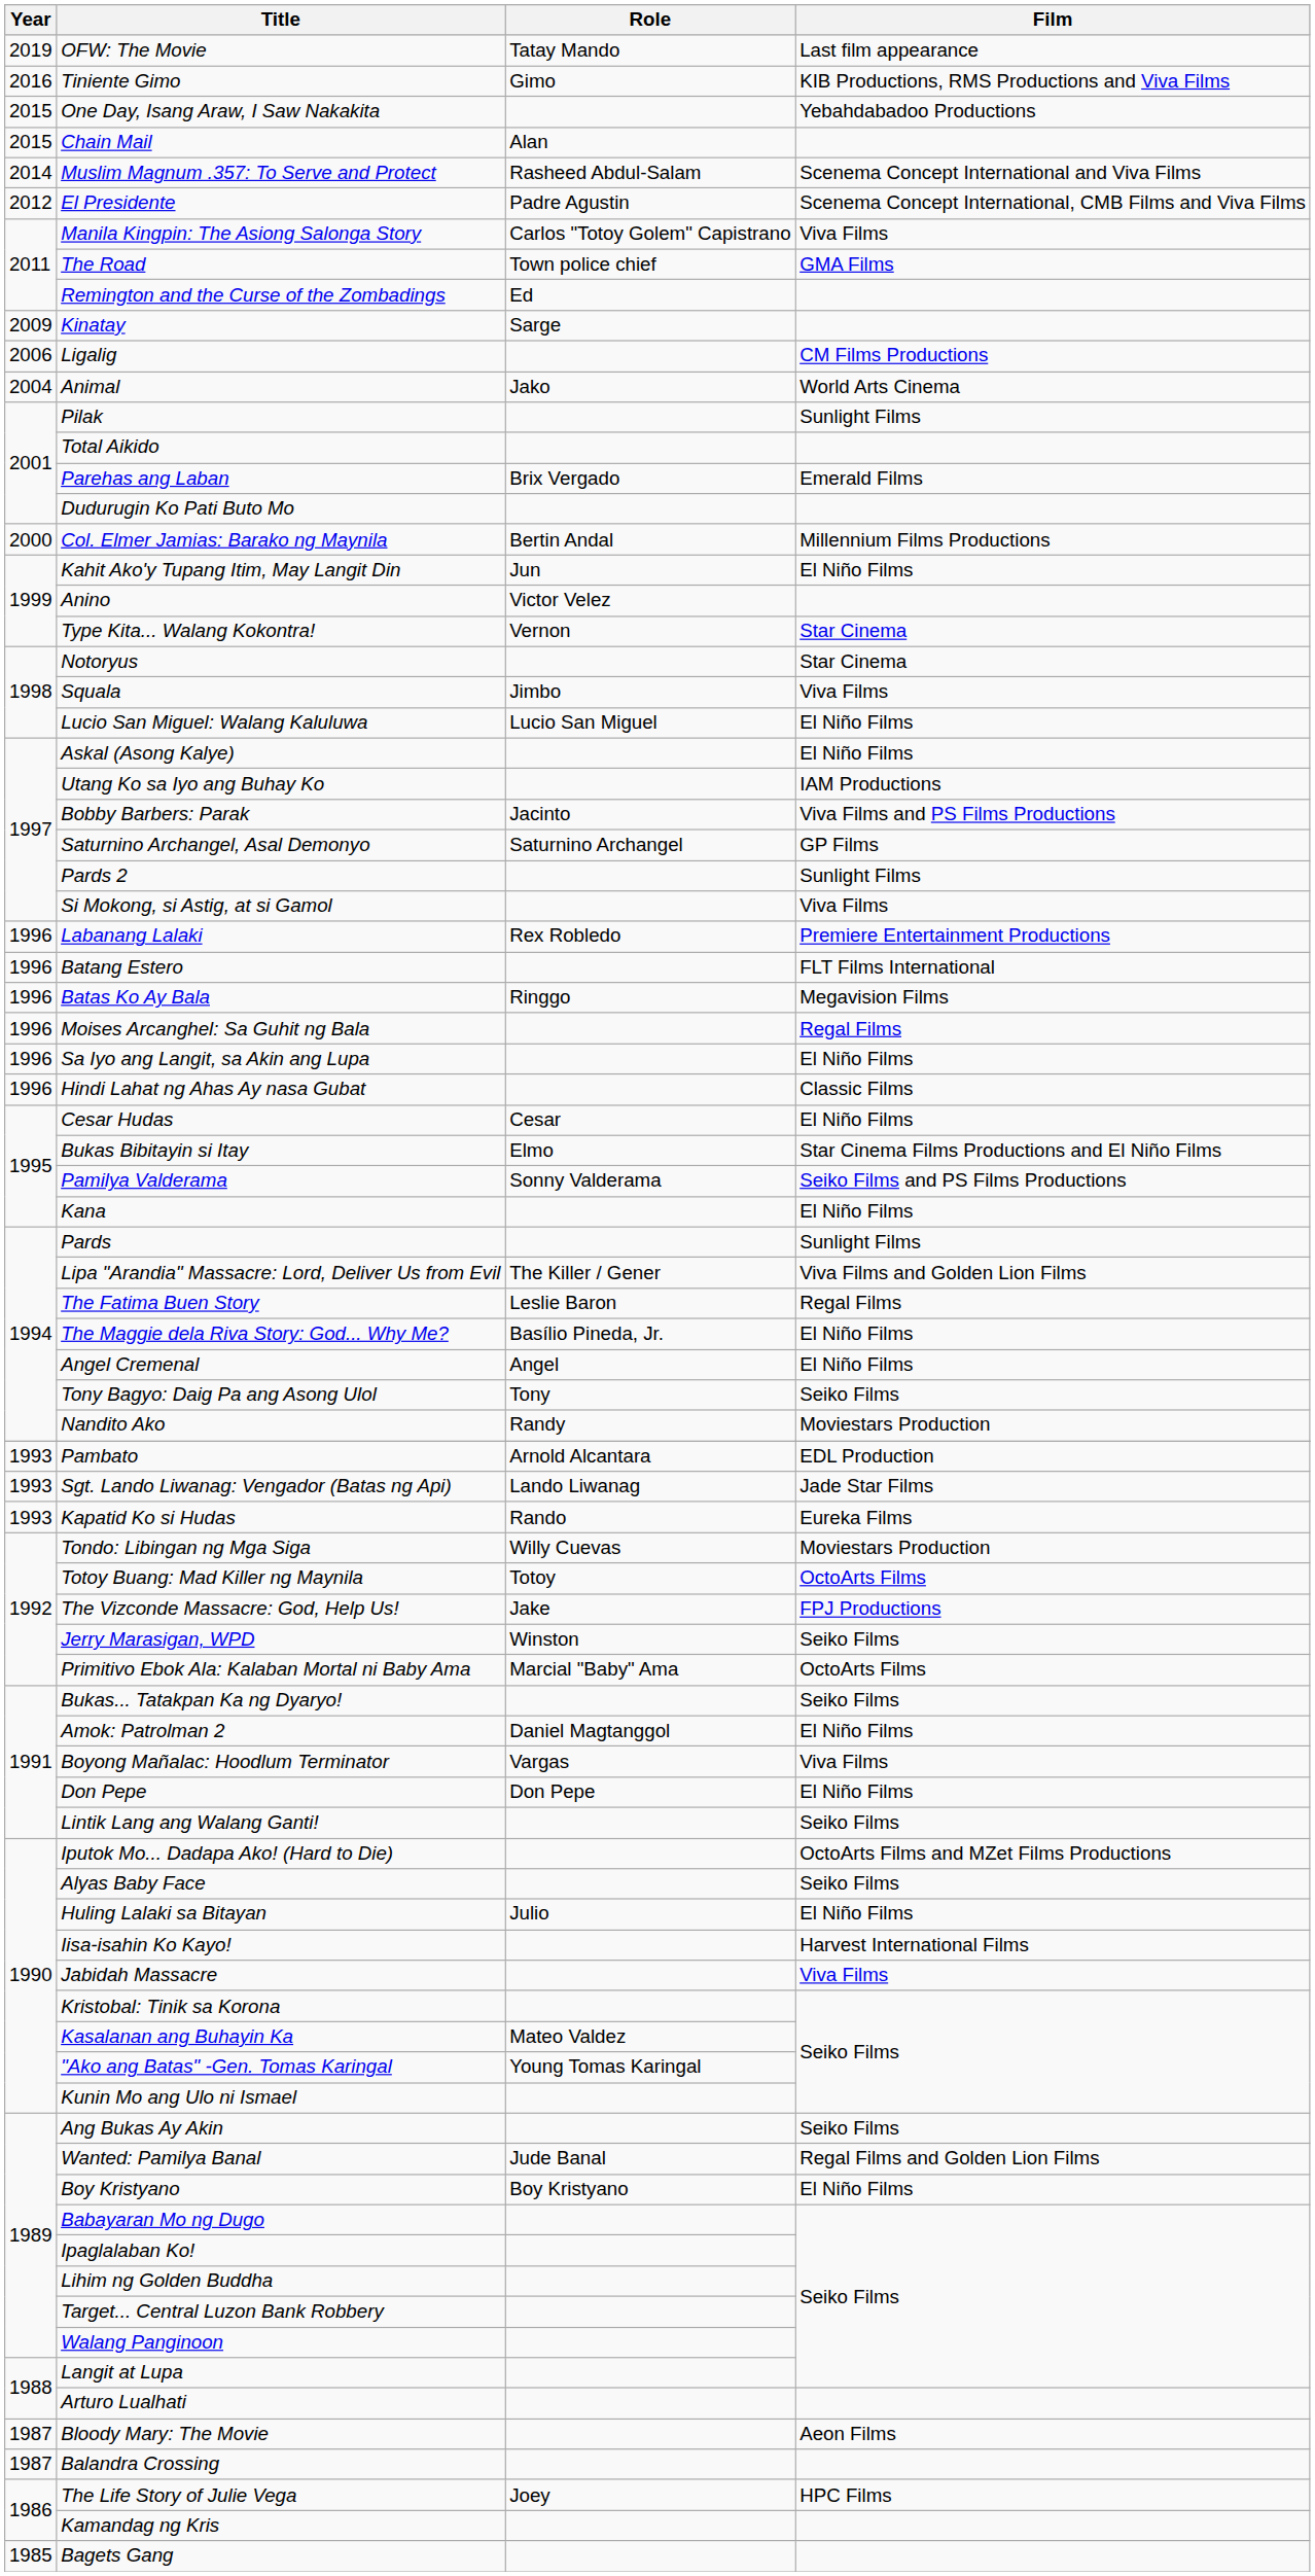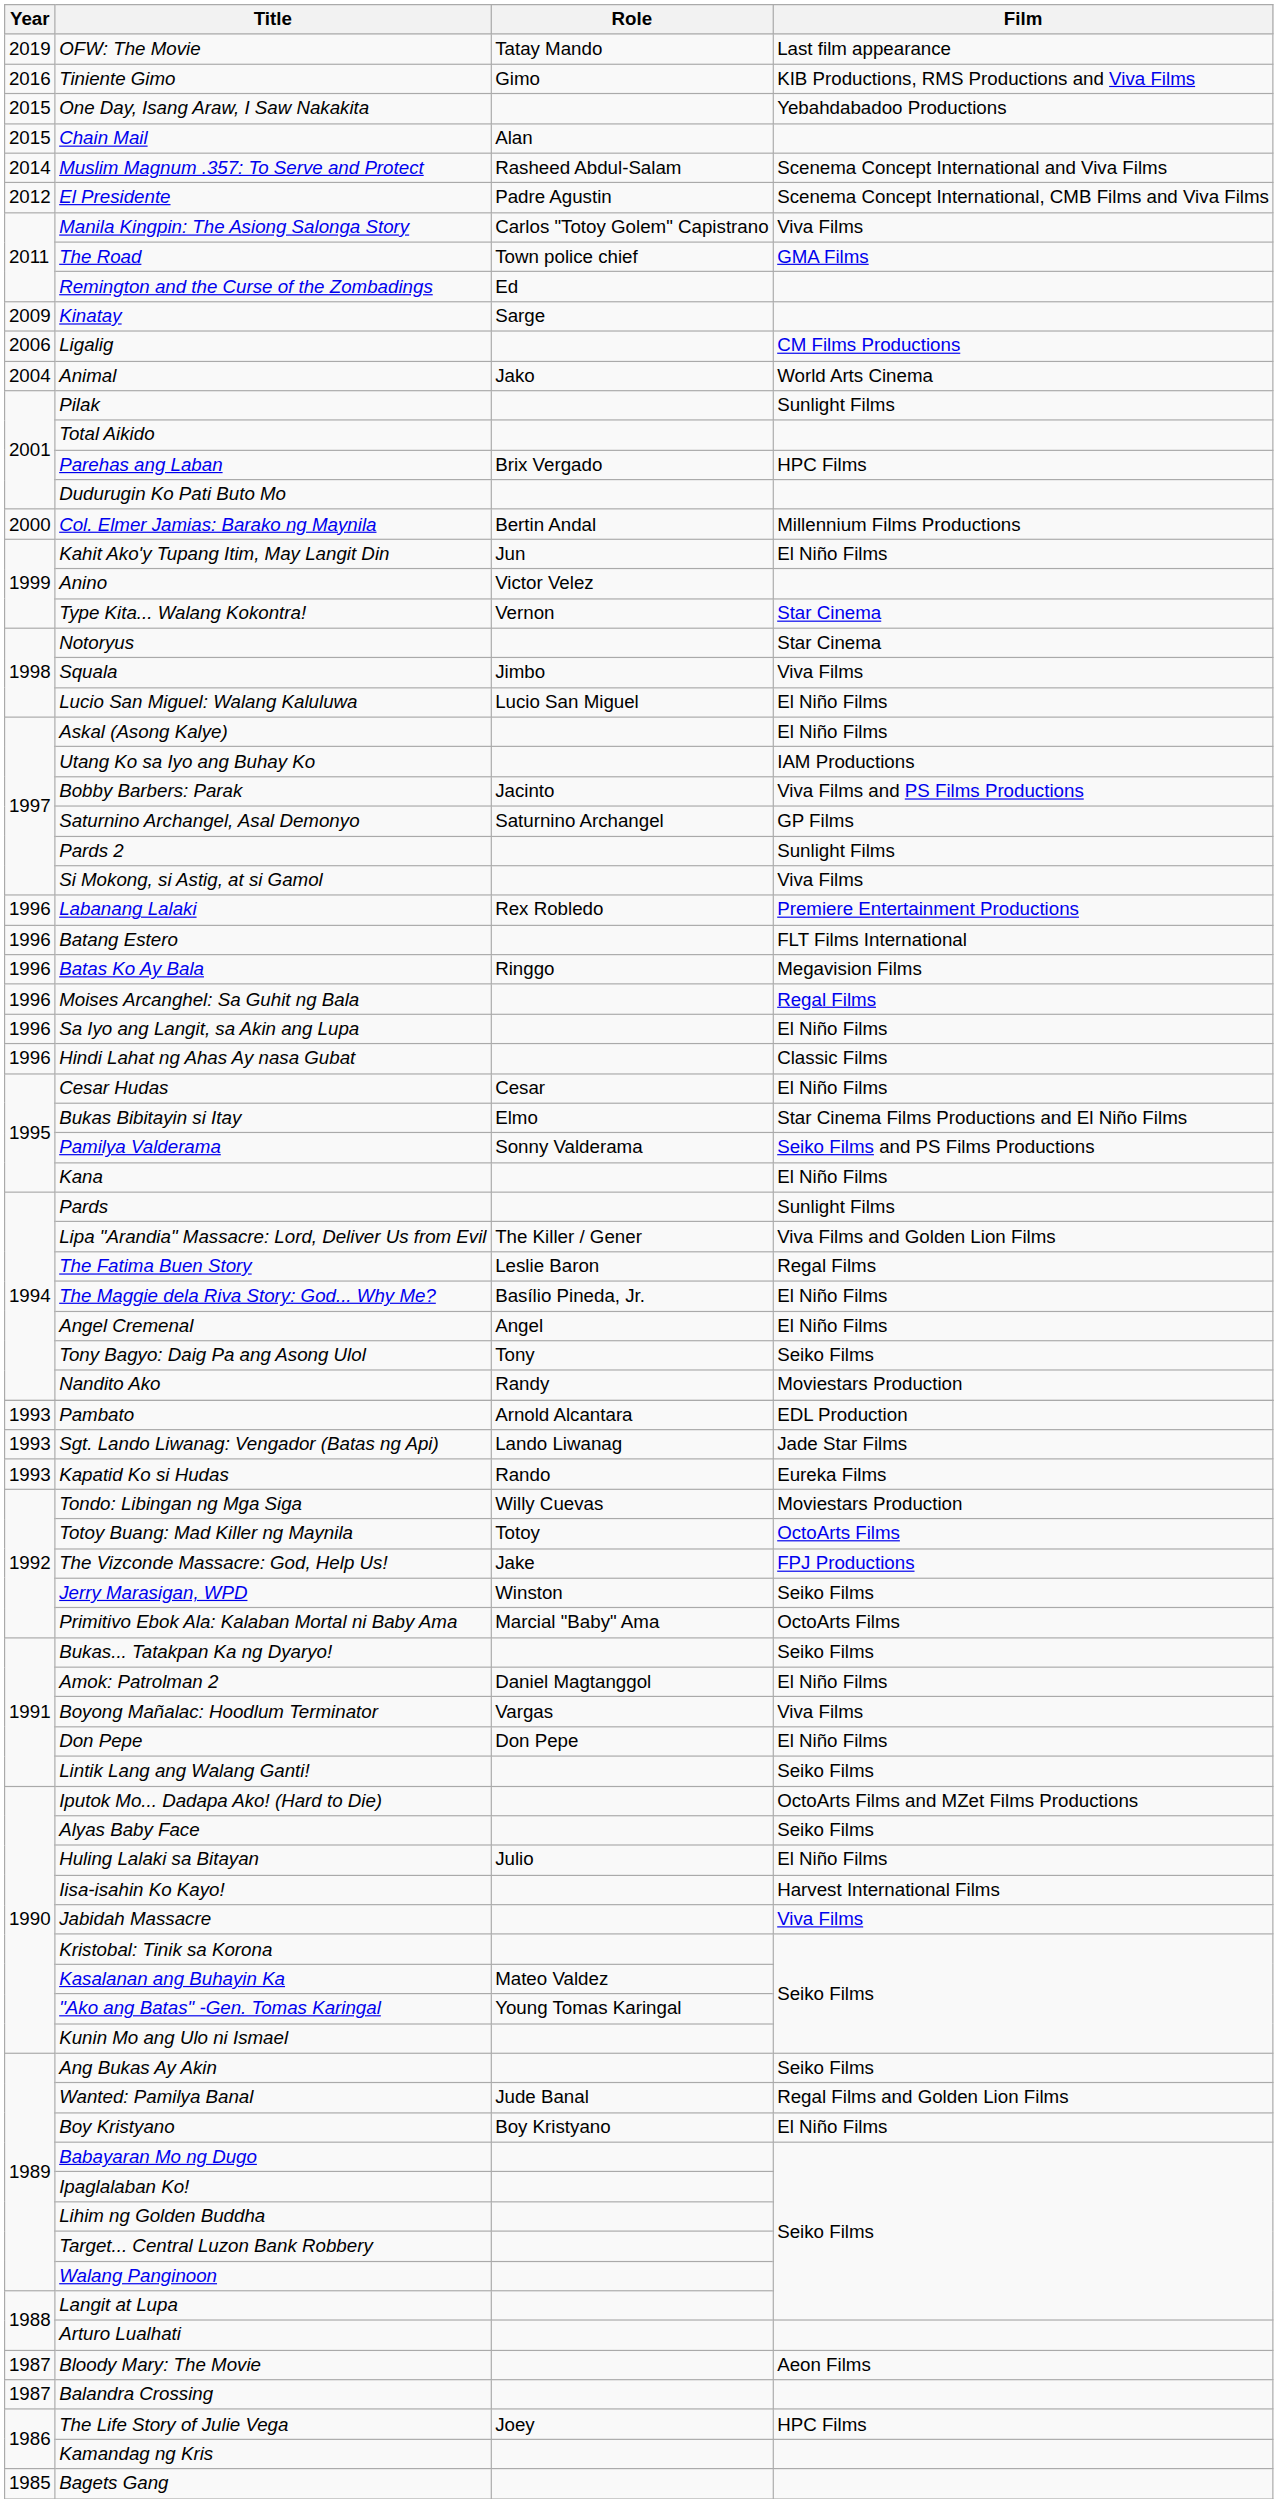Parehas ang Laban | Film: Emerald Films -> HPC Films
